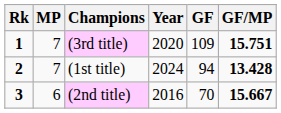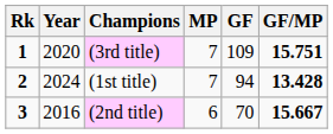columns swapped: Year <-> MP
